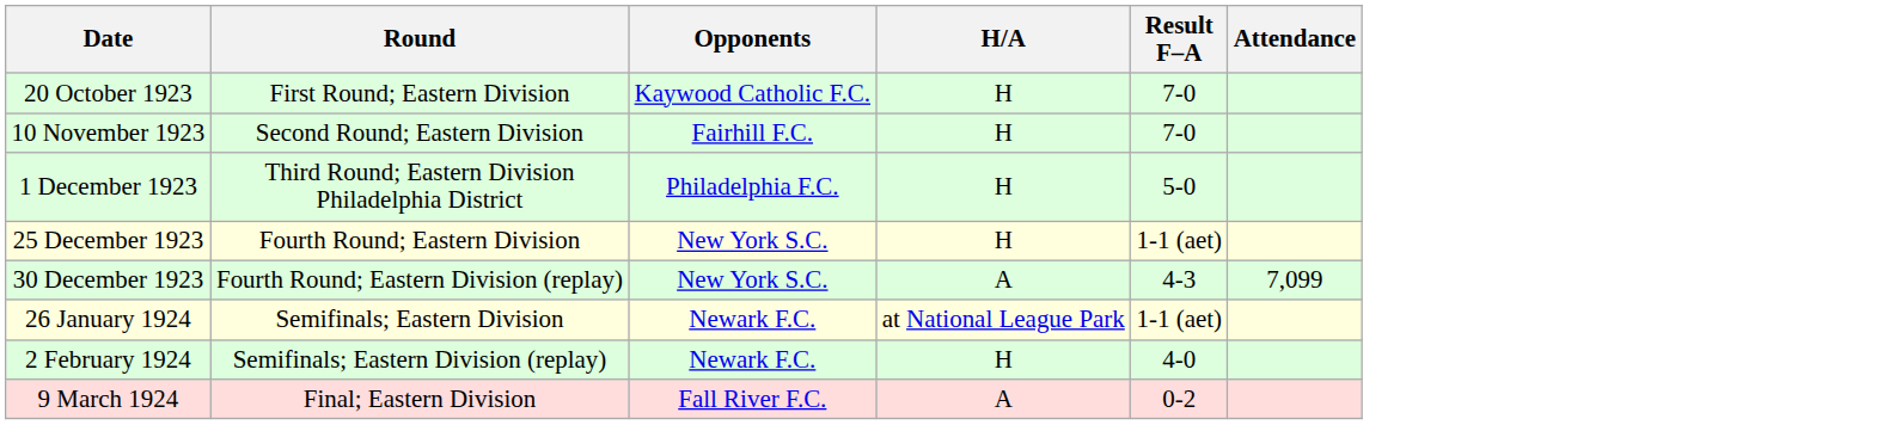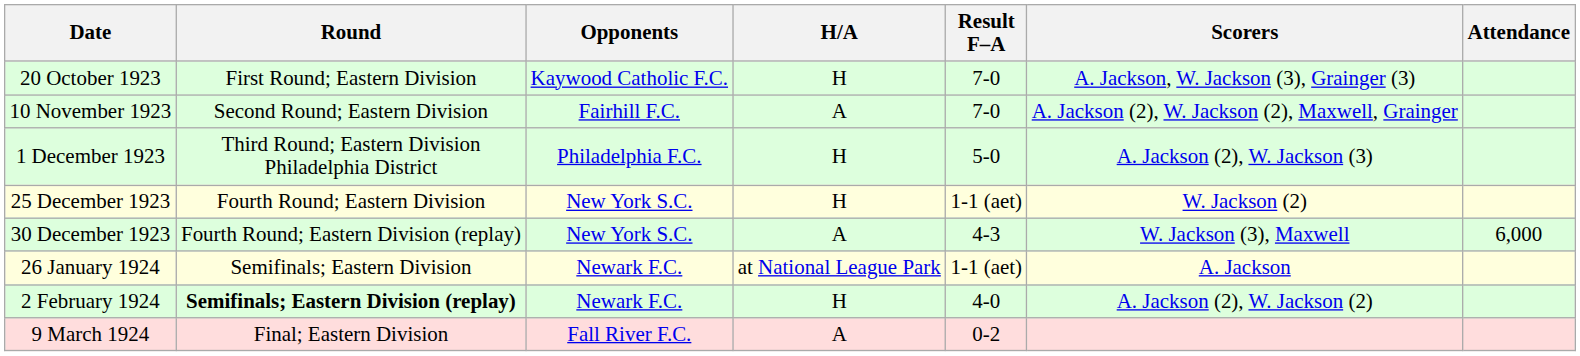+ column: Scorers | A. Jackson, W. Jackson (3), Grainger (3) | A. Jackson (2), W. Jackson (2), Maxwell, Grainger | A. Jackson (2), W. Jackson (3) | W. Jackson (2) | W. Jackson (3), Maxwell | A. Jackson | A. Jackson (2), W. Jackson (2)
10 November 1923 | H/A: H -> A
30 December 1923 | Attendance: 7,099 -> 6,000
2 February 1924 | Round: normal -> bold
